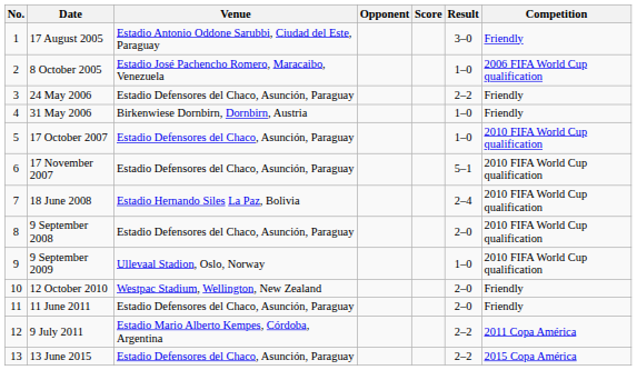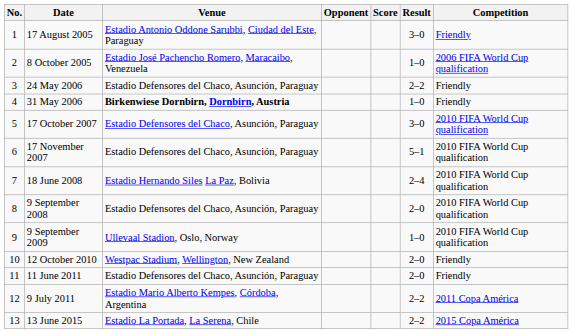31 May 2006 | Venue: normal -> bold
17 October 2007 | Result: 1–0 -> 3–0
13 June 2015 | Venue: Estadio Defensores del Chaco, Asunción, Paraguay -> Estadio La Portada, La Serena, Chile
